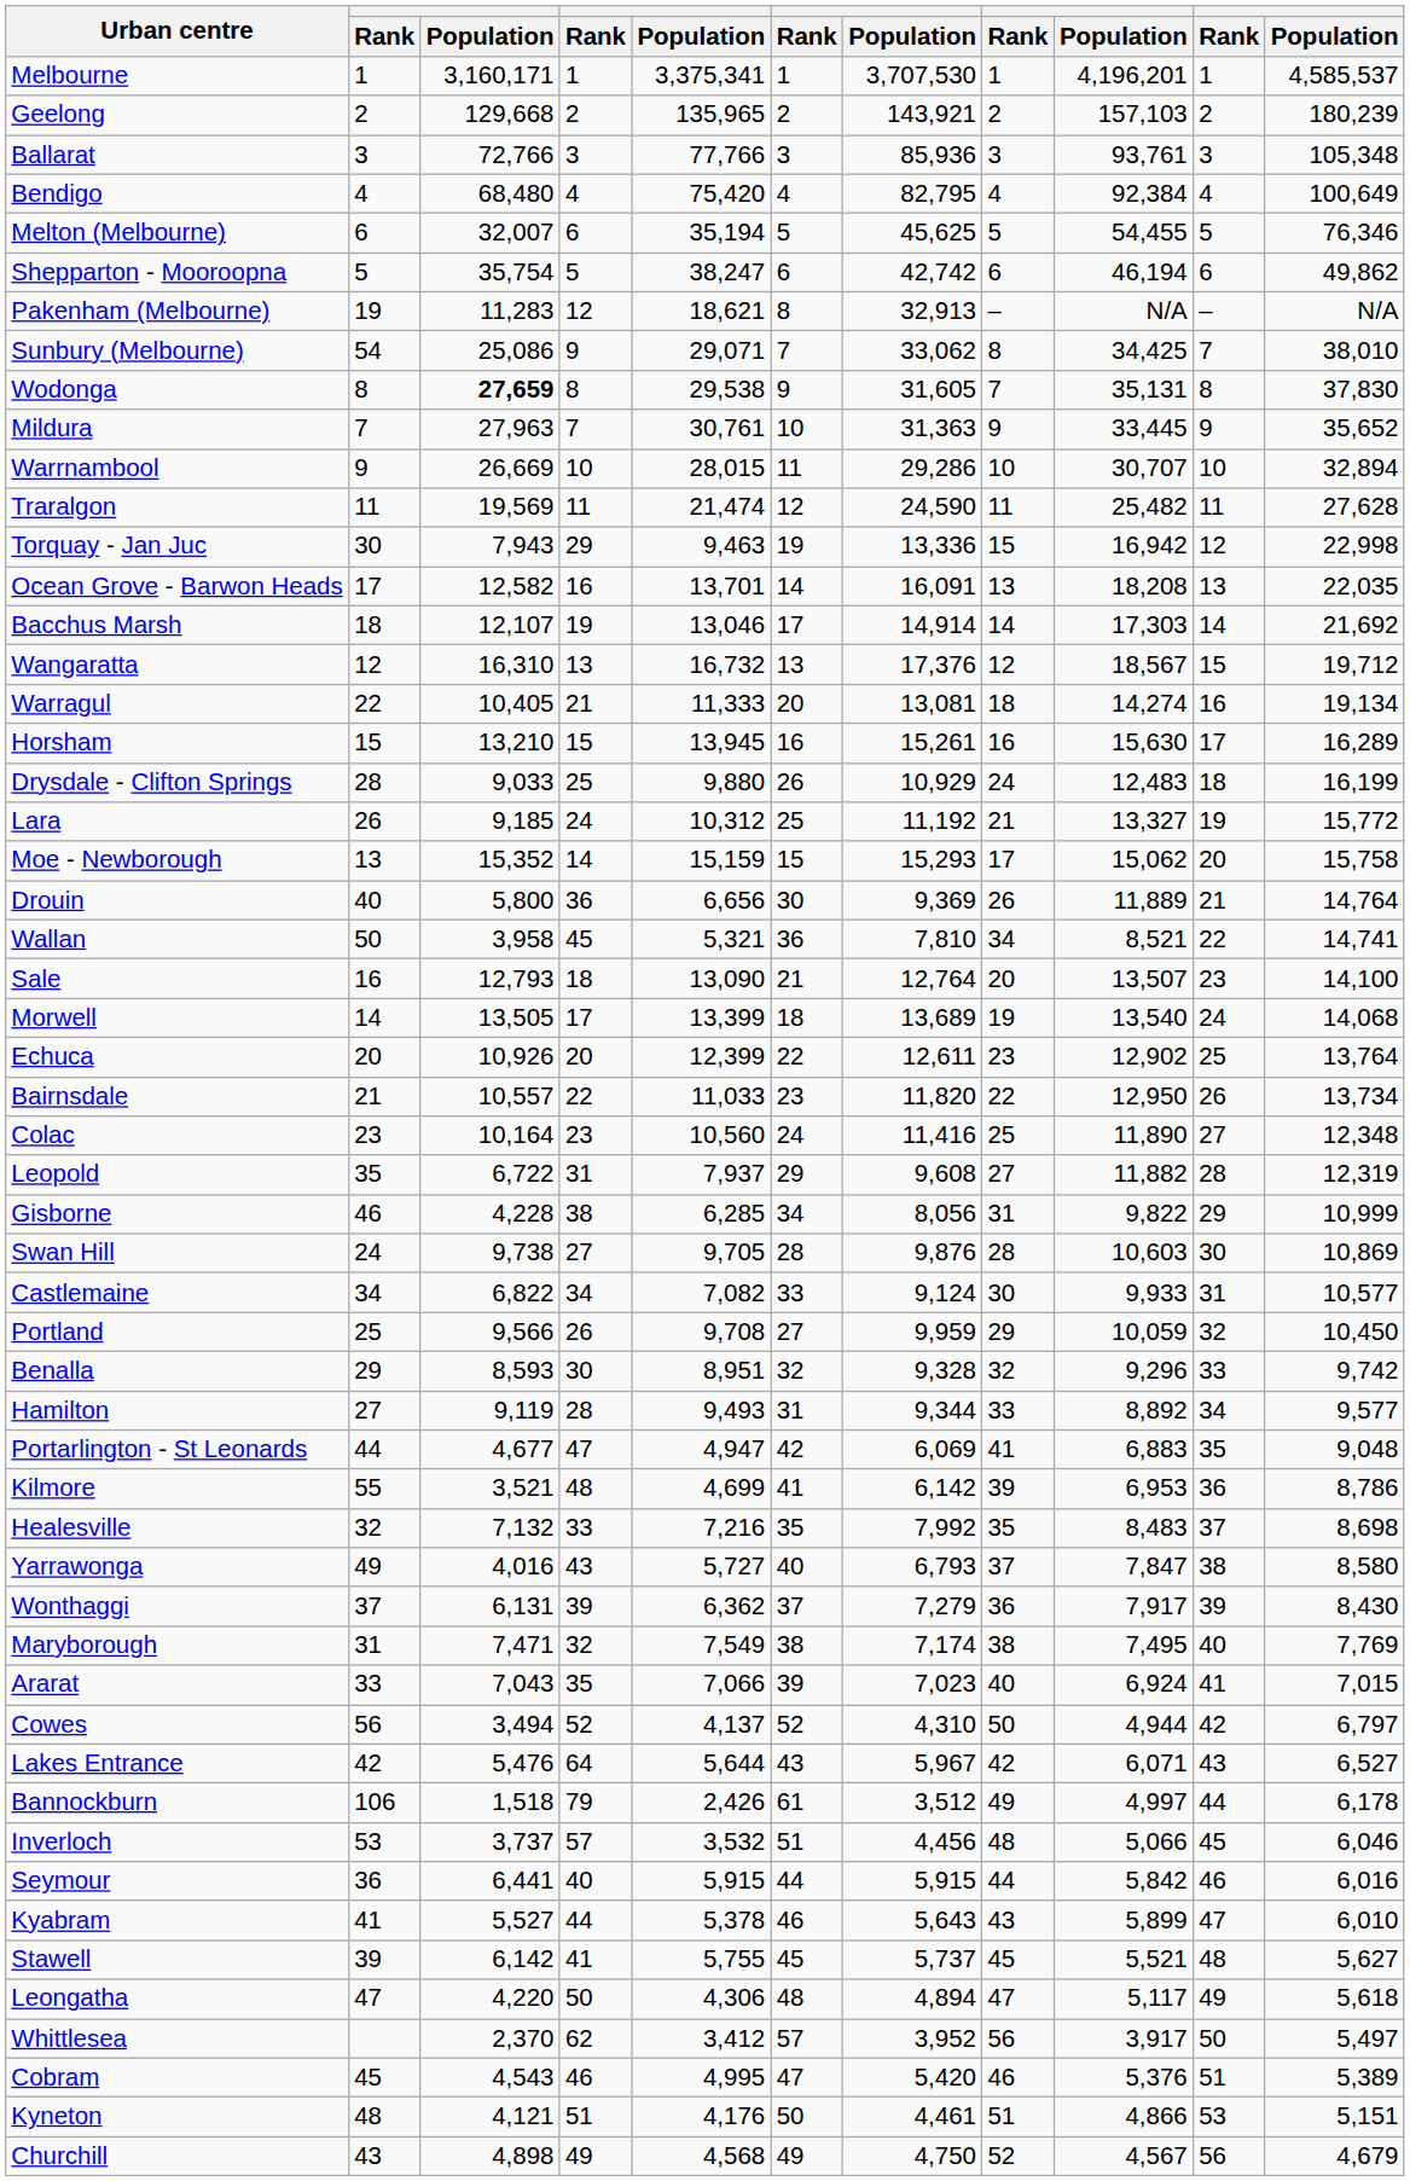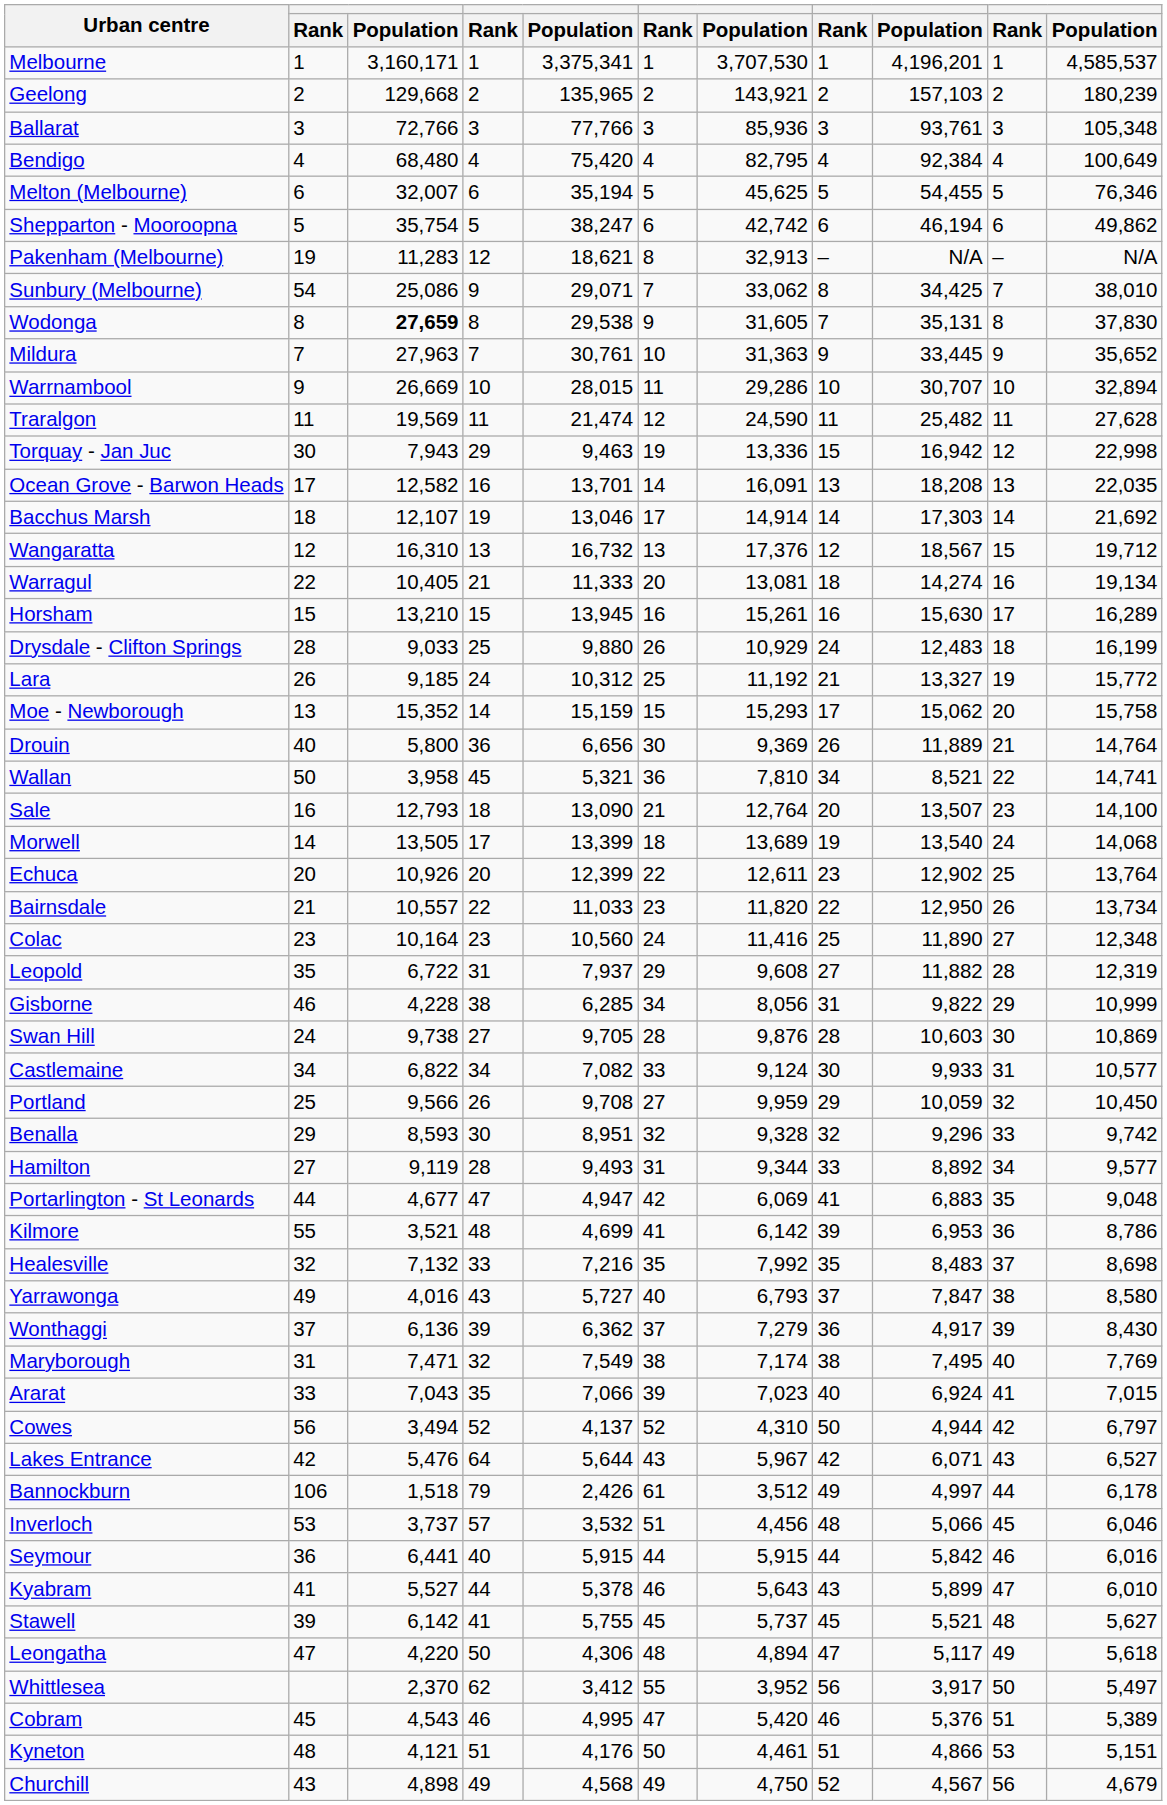Wonthaggi | column 3: 6,131 -> 6,136
Wonthaggi | column 9: 7,917 -> 4,917
Whittlesea | column 6: 57 -> 55
